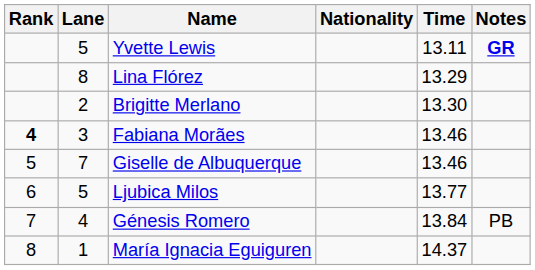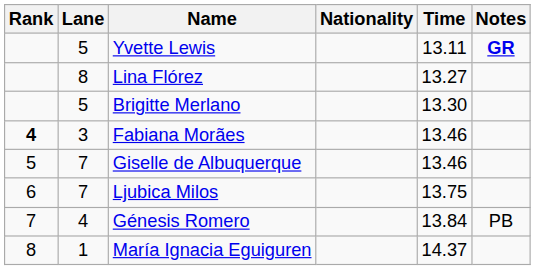Lina Flórez | Time: 13.29 -> 13.27
Brigitte Merlano | Lane: 2 -> 5
Ljubica Milos | Lane: 5 -> 7
Ljubica Milos | Time: 13.77 -> 13.75
